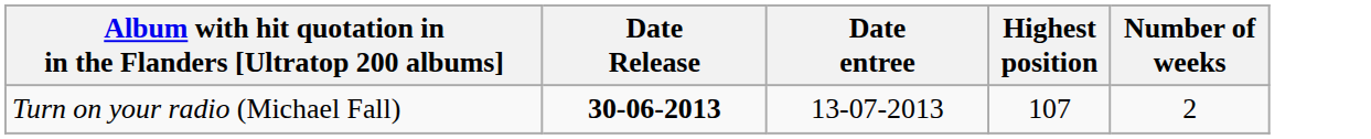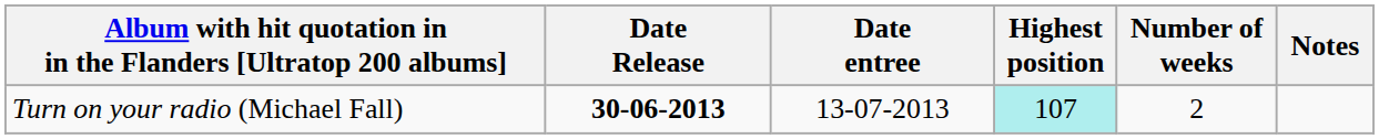+ column: Notes
Turn on your radio (Michael Fall) | Highest position: no background -> paleturquoise background
